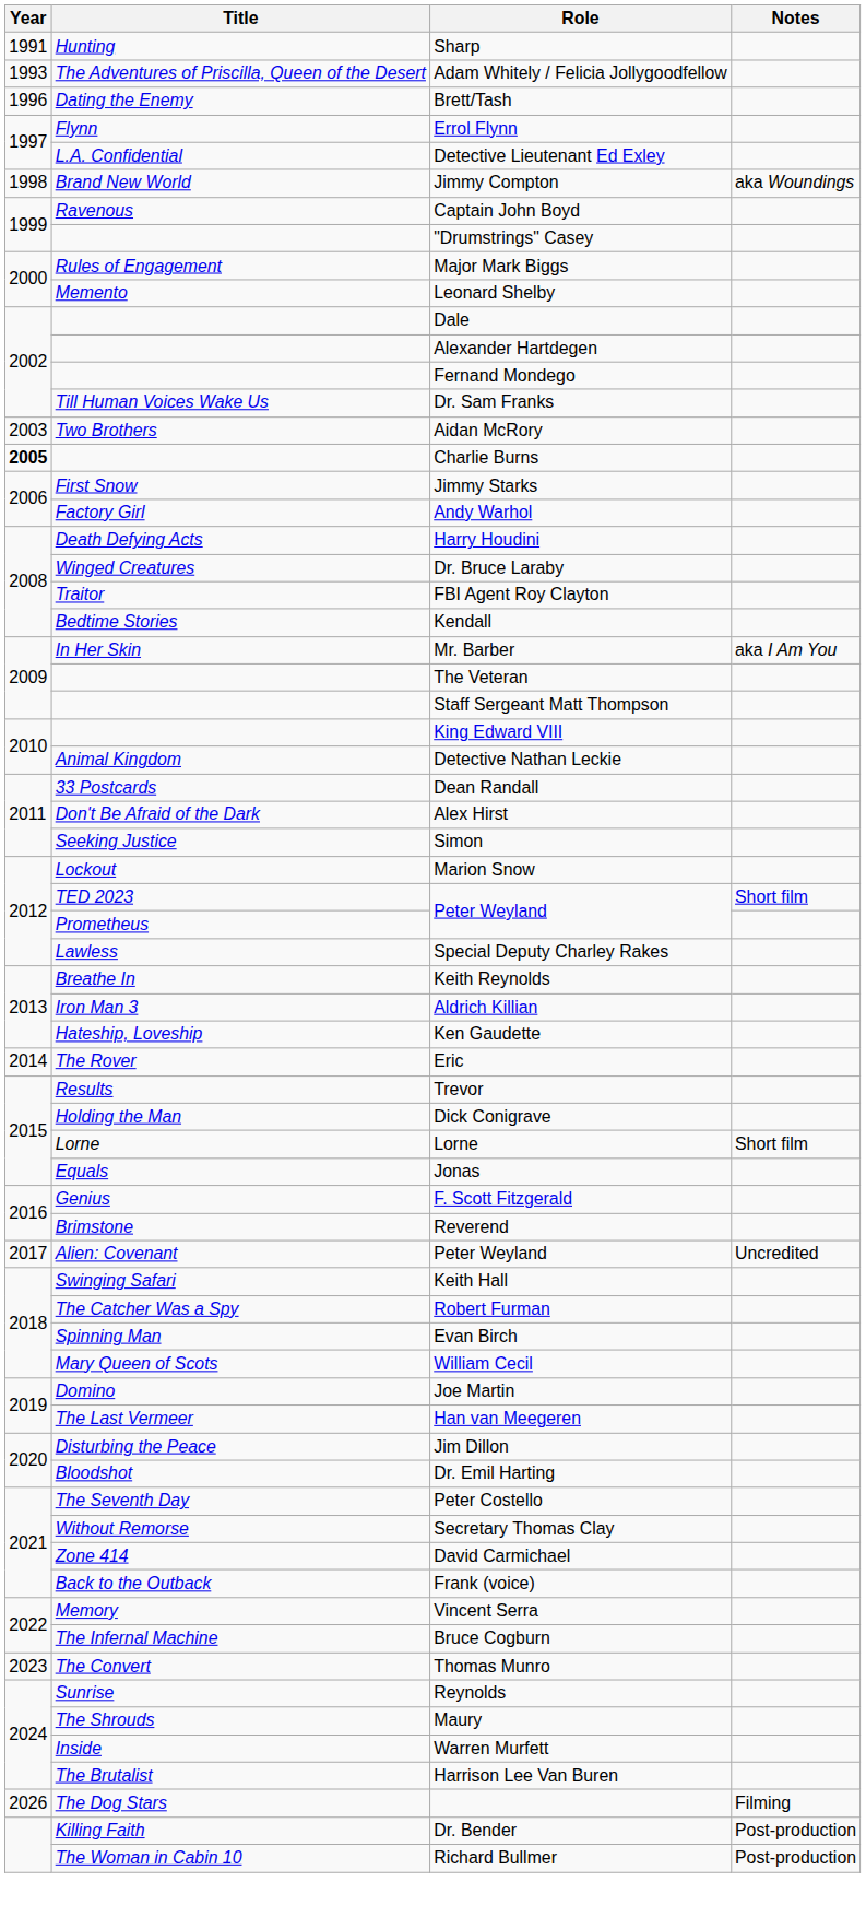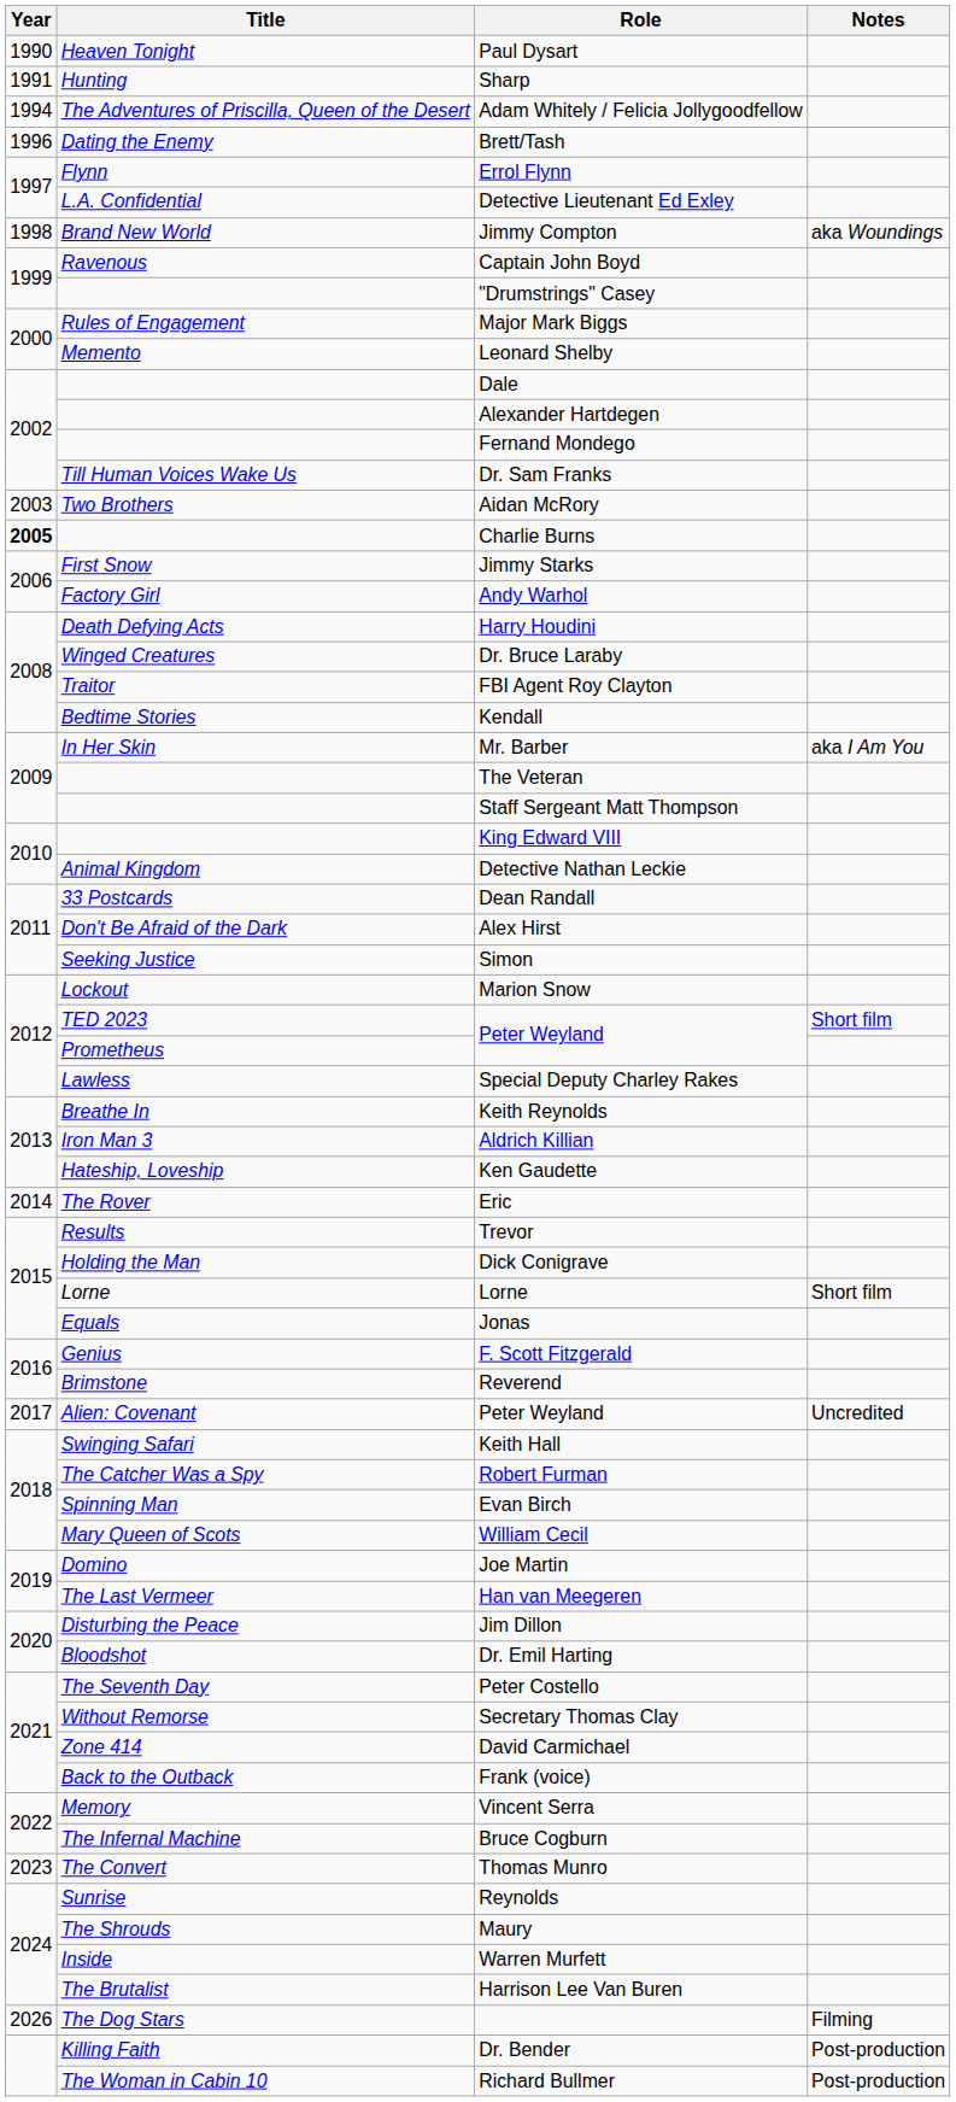+ row: 1990 | Heaven Tonight | Paul Dysart
Adam Whitely / Felicia Jollygoodfellow | Year: 1993 -> 1994
